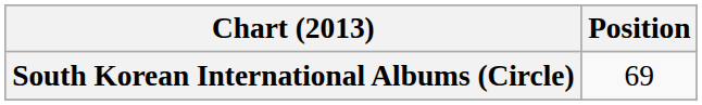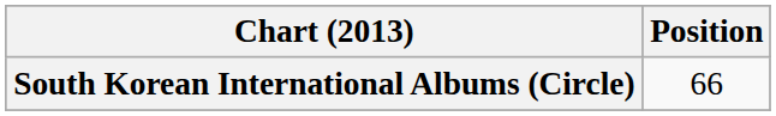South Korean International Albums (Circle) | Position: 69 -> 66
